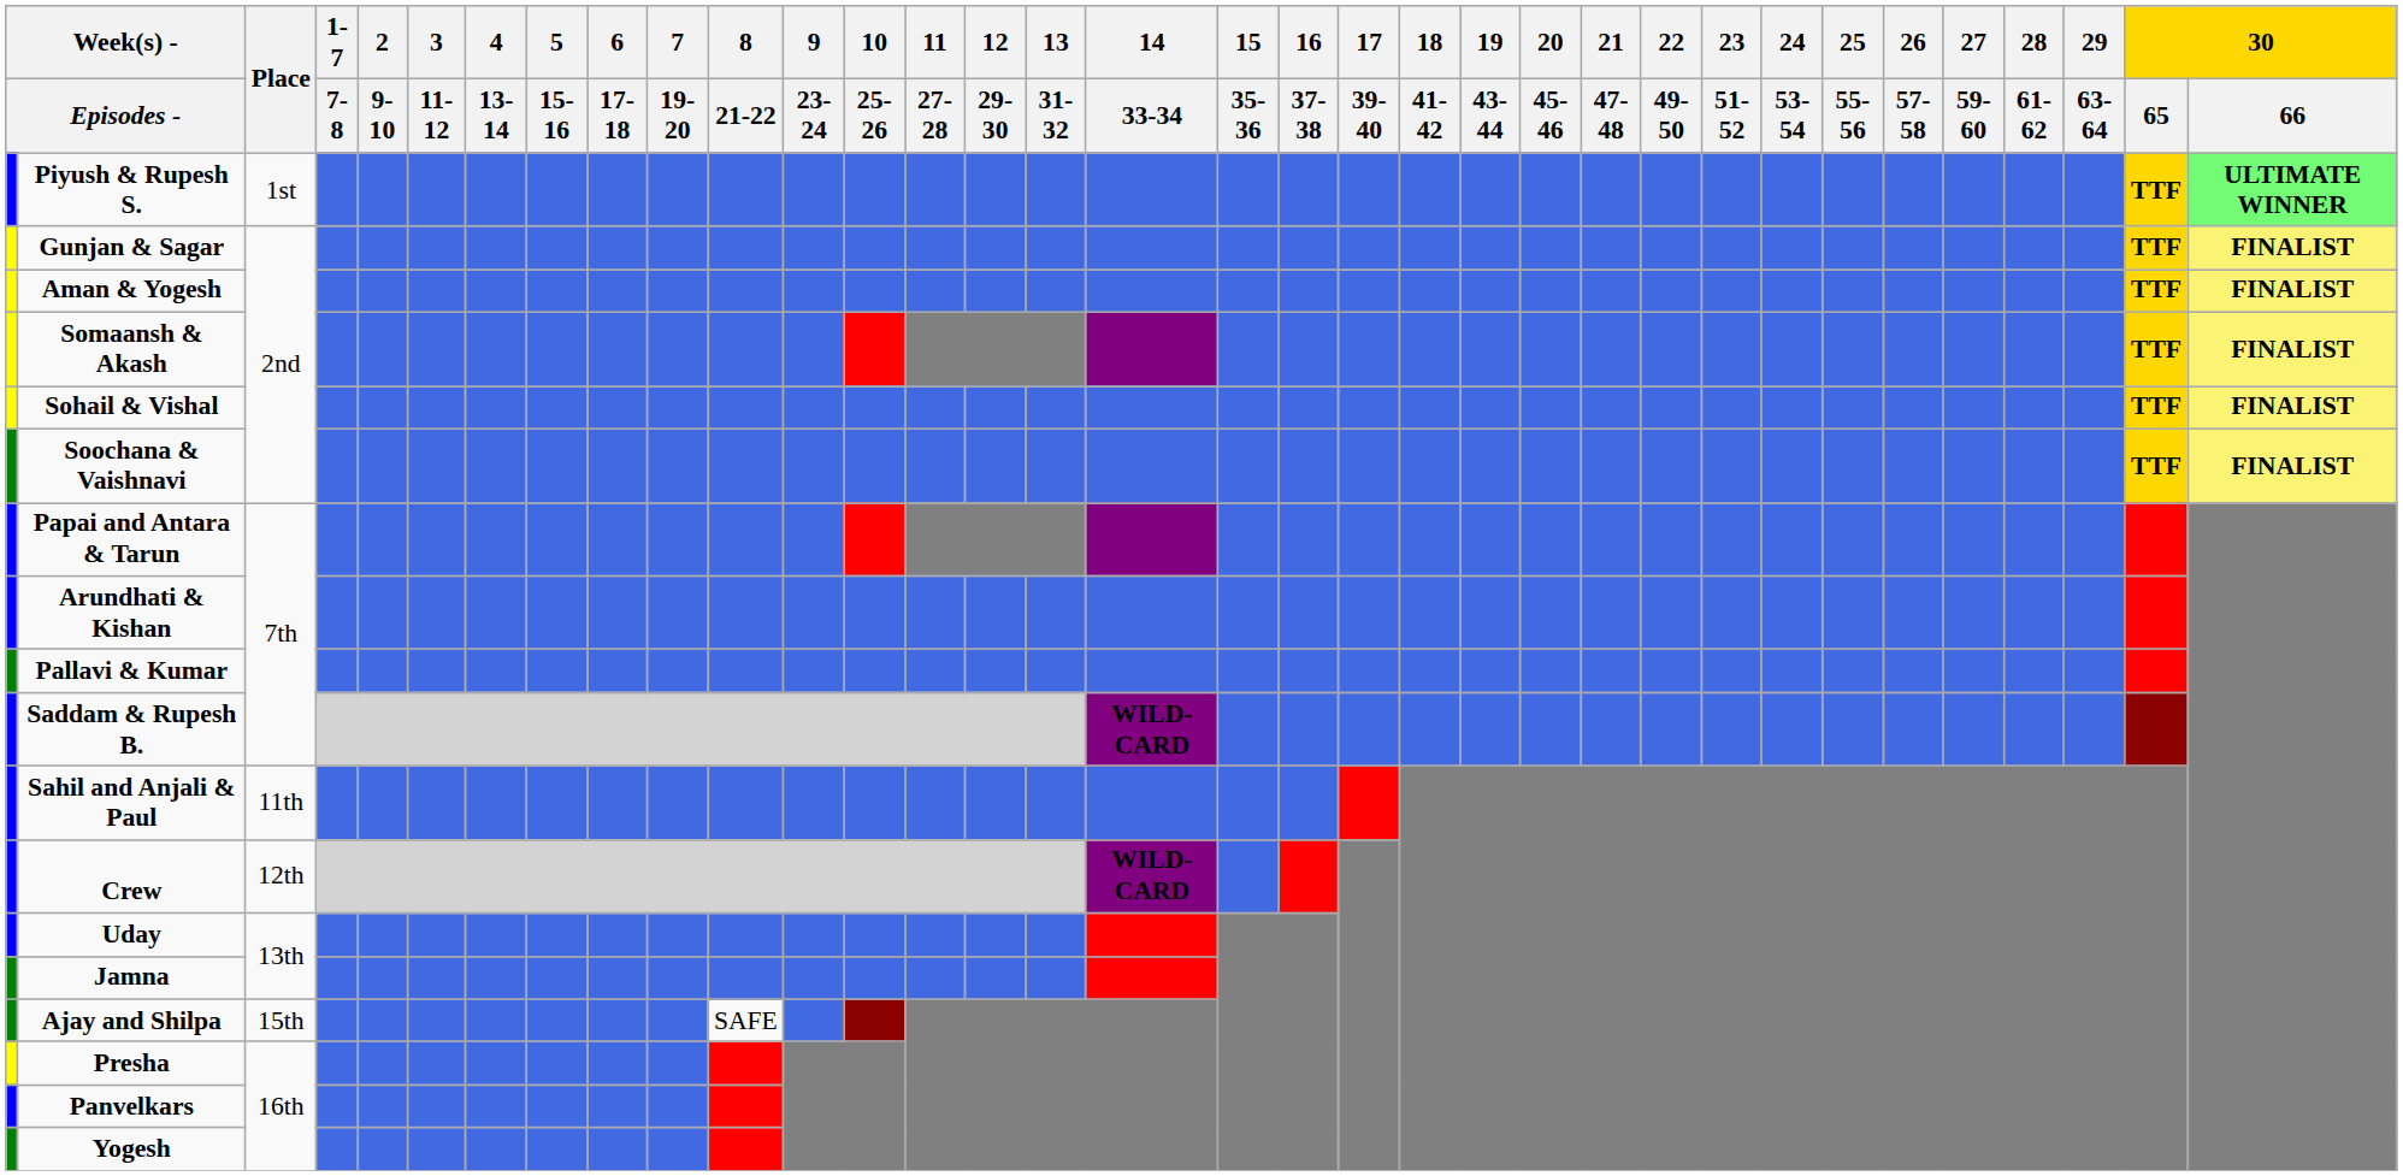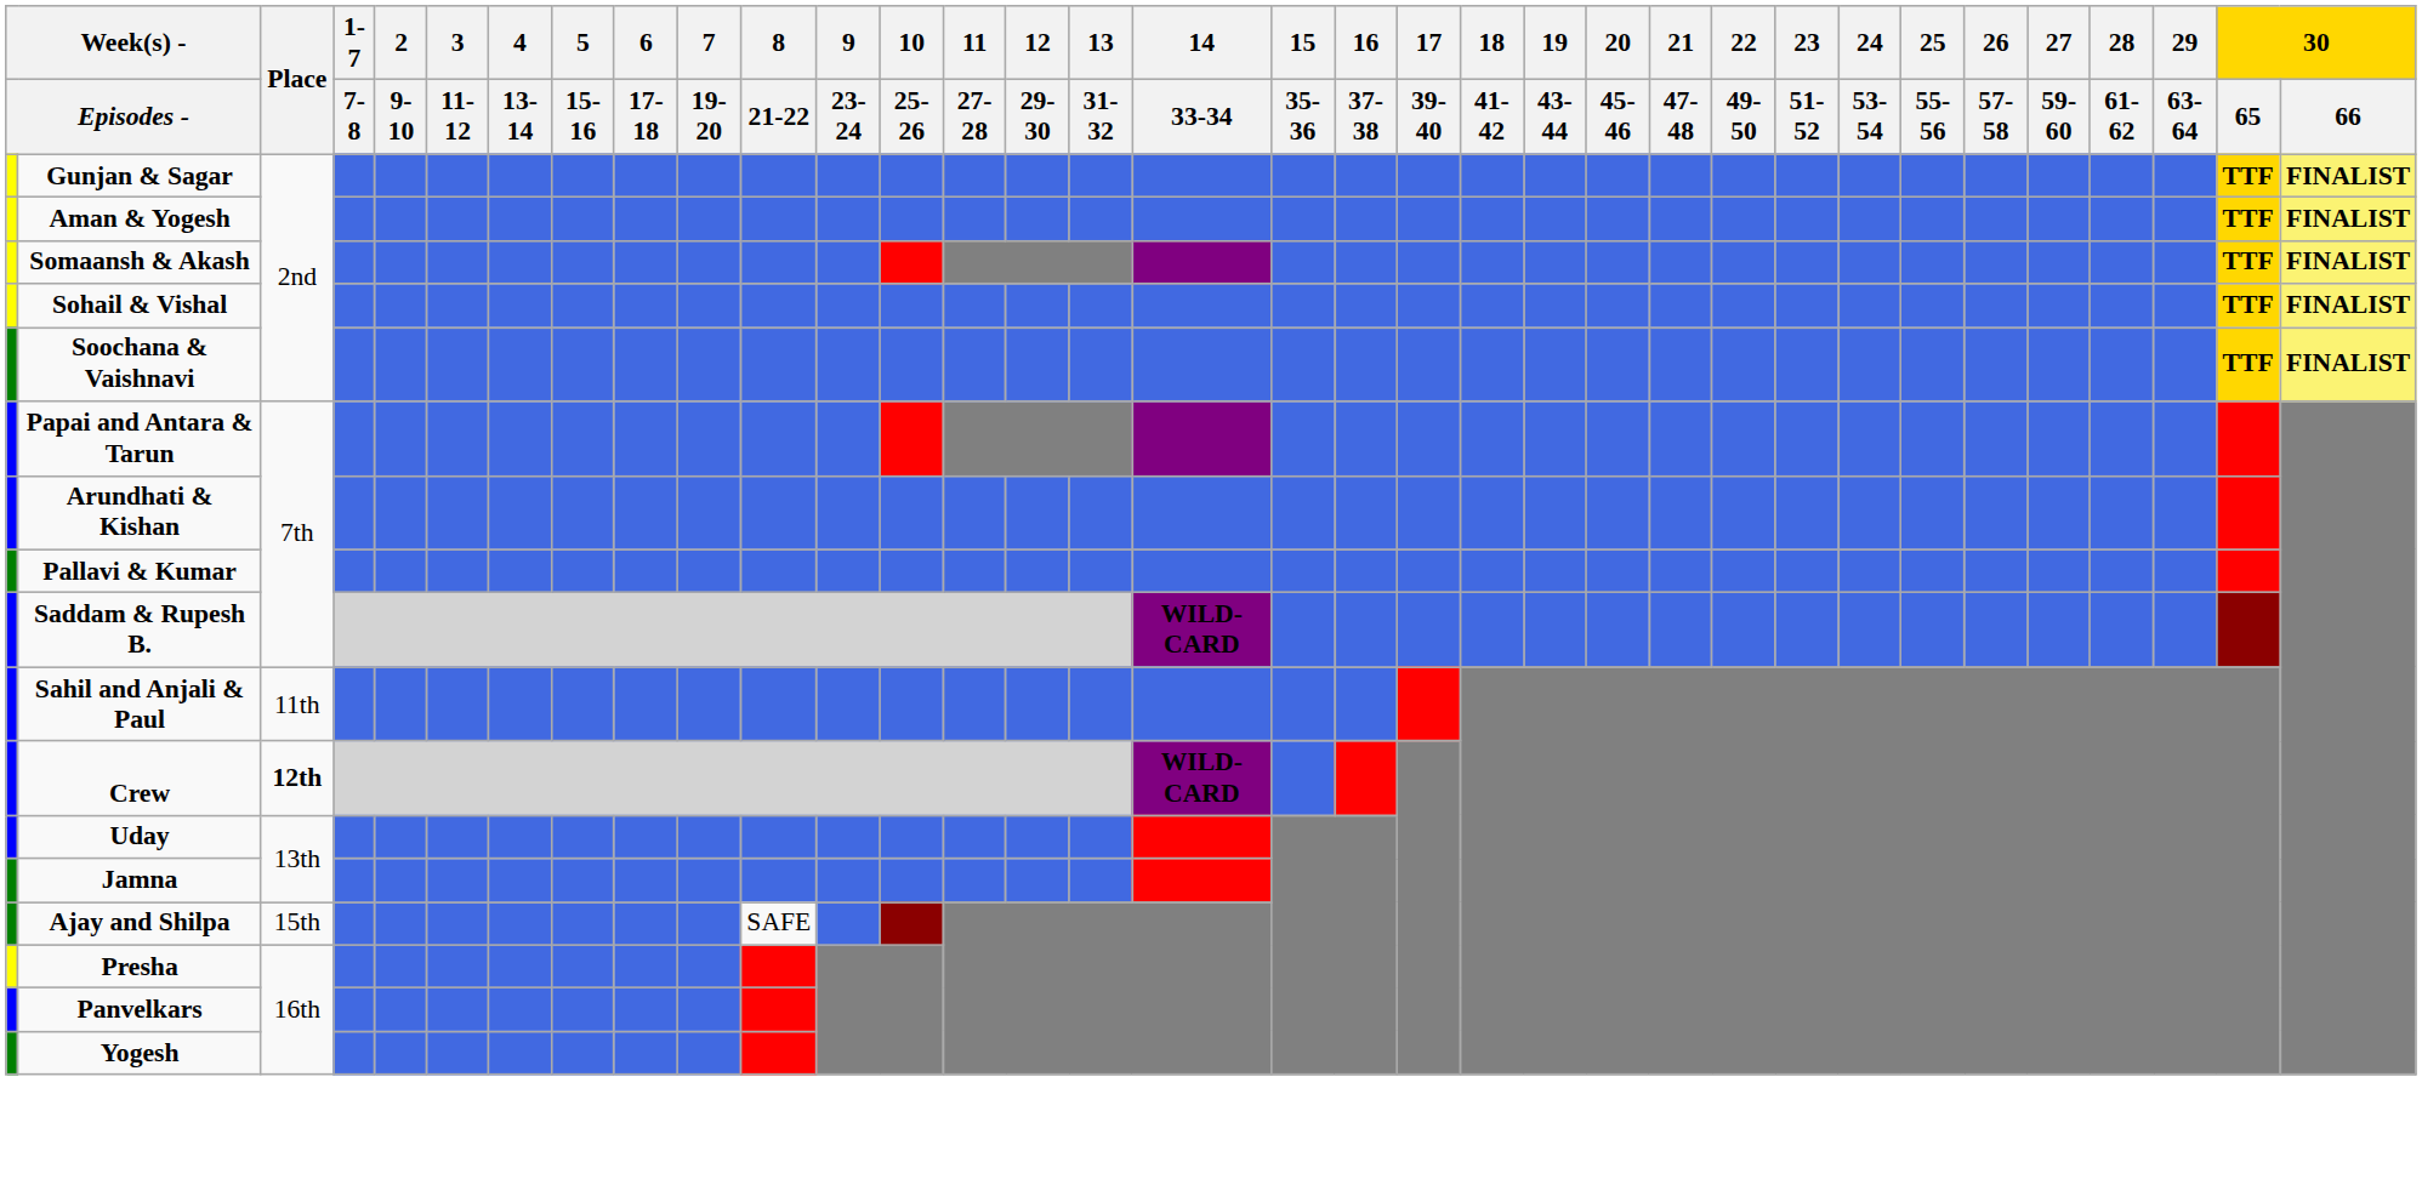- row: Piyush & Rupesh S. | 1st | TTF | ULTIMATE WINNER
Crew | Place: normal -> bold
